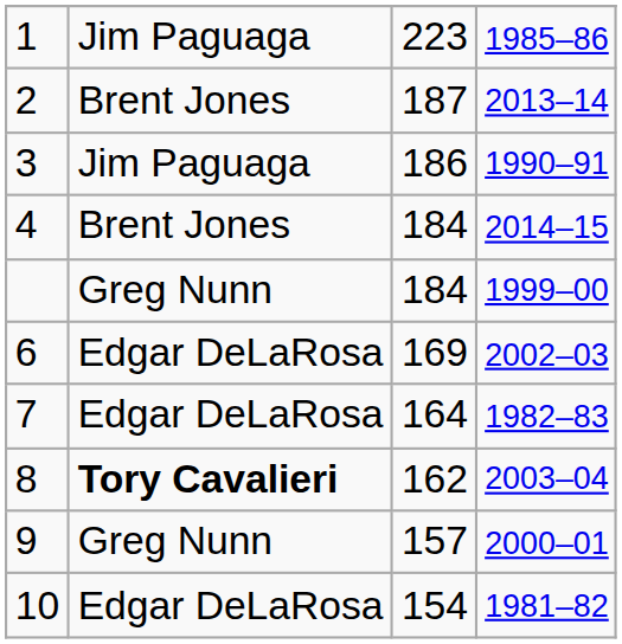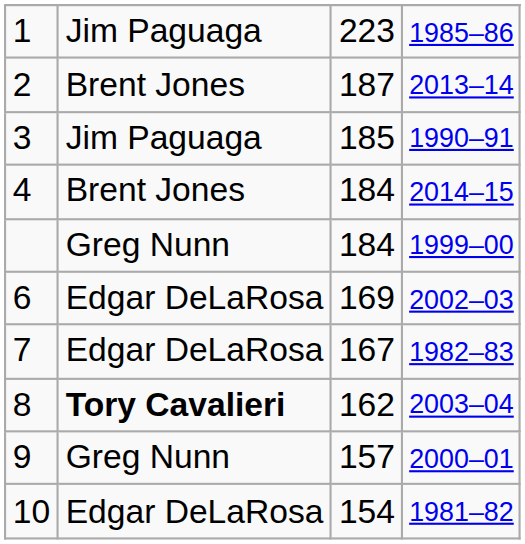3 | column 3: 186 -> 185
7 | column 3: 164 -> 167
